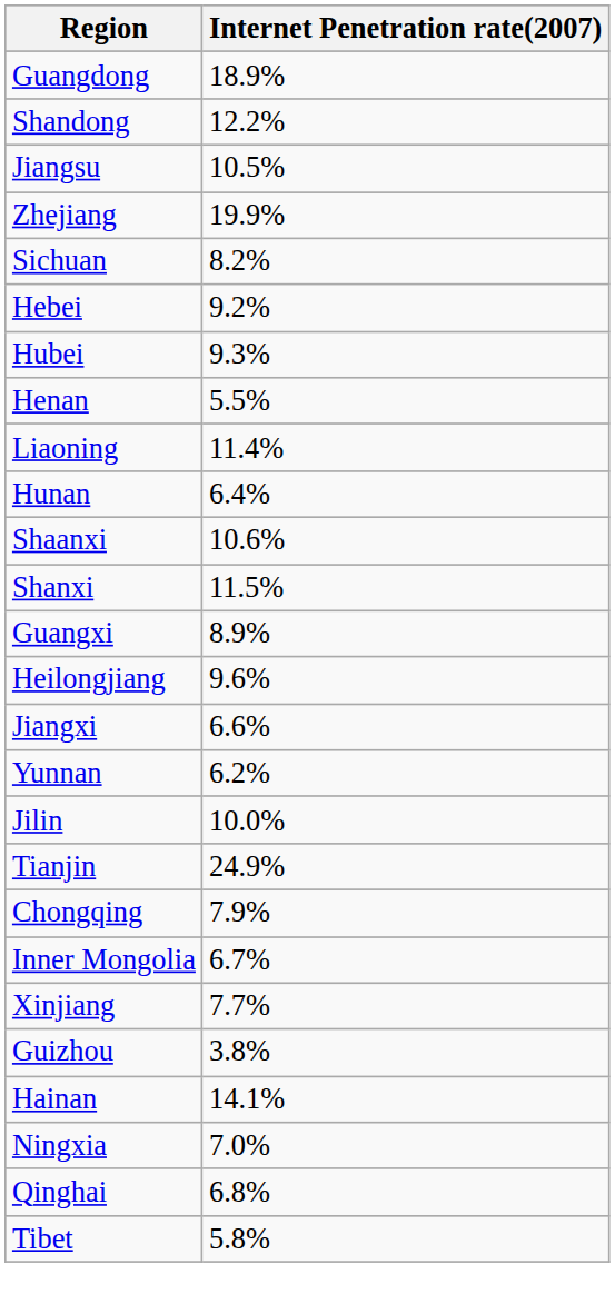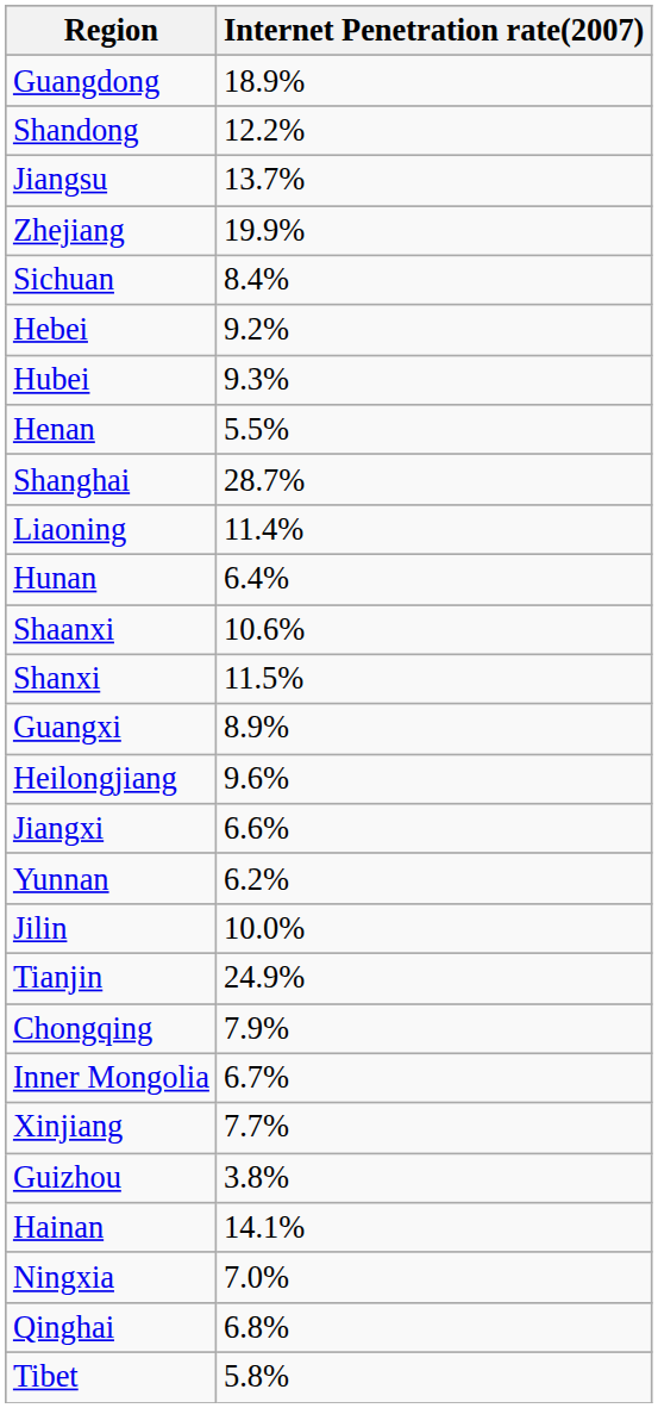Jiangsu | Internet Penetration rate(2007): 10.5% -> 13.7%
Sichuan | Internet Penetration rate(2007): 8.2% -> 8.4%
+ row: Shanghai | 28.7%
